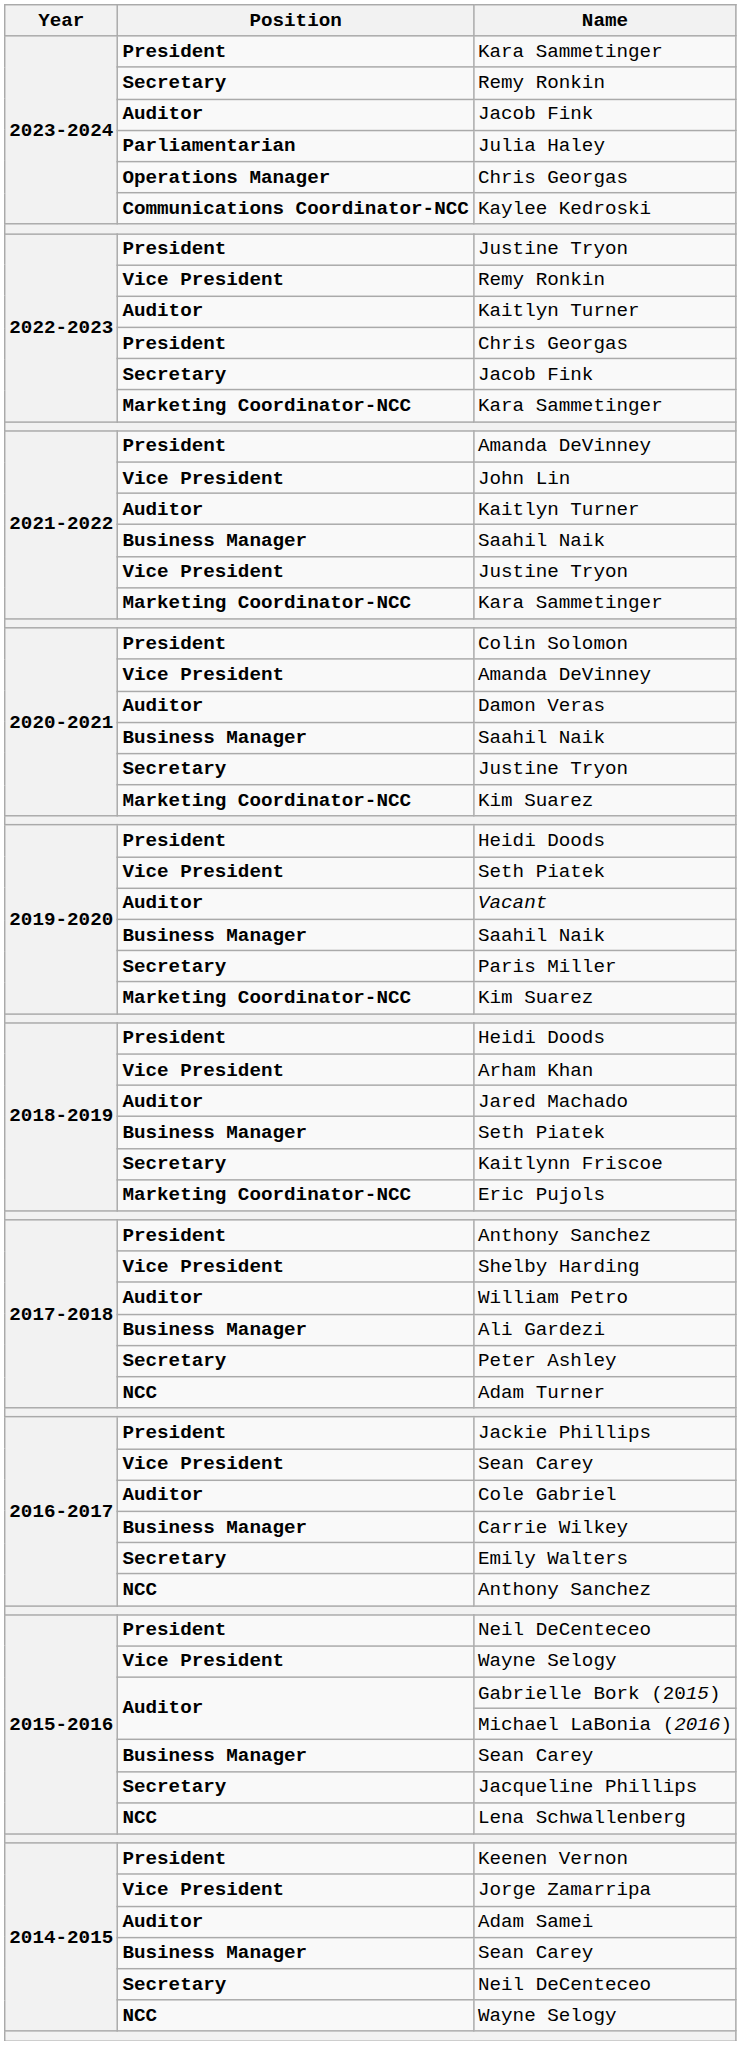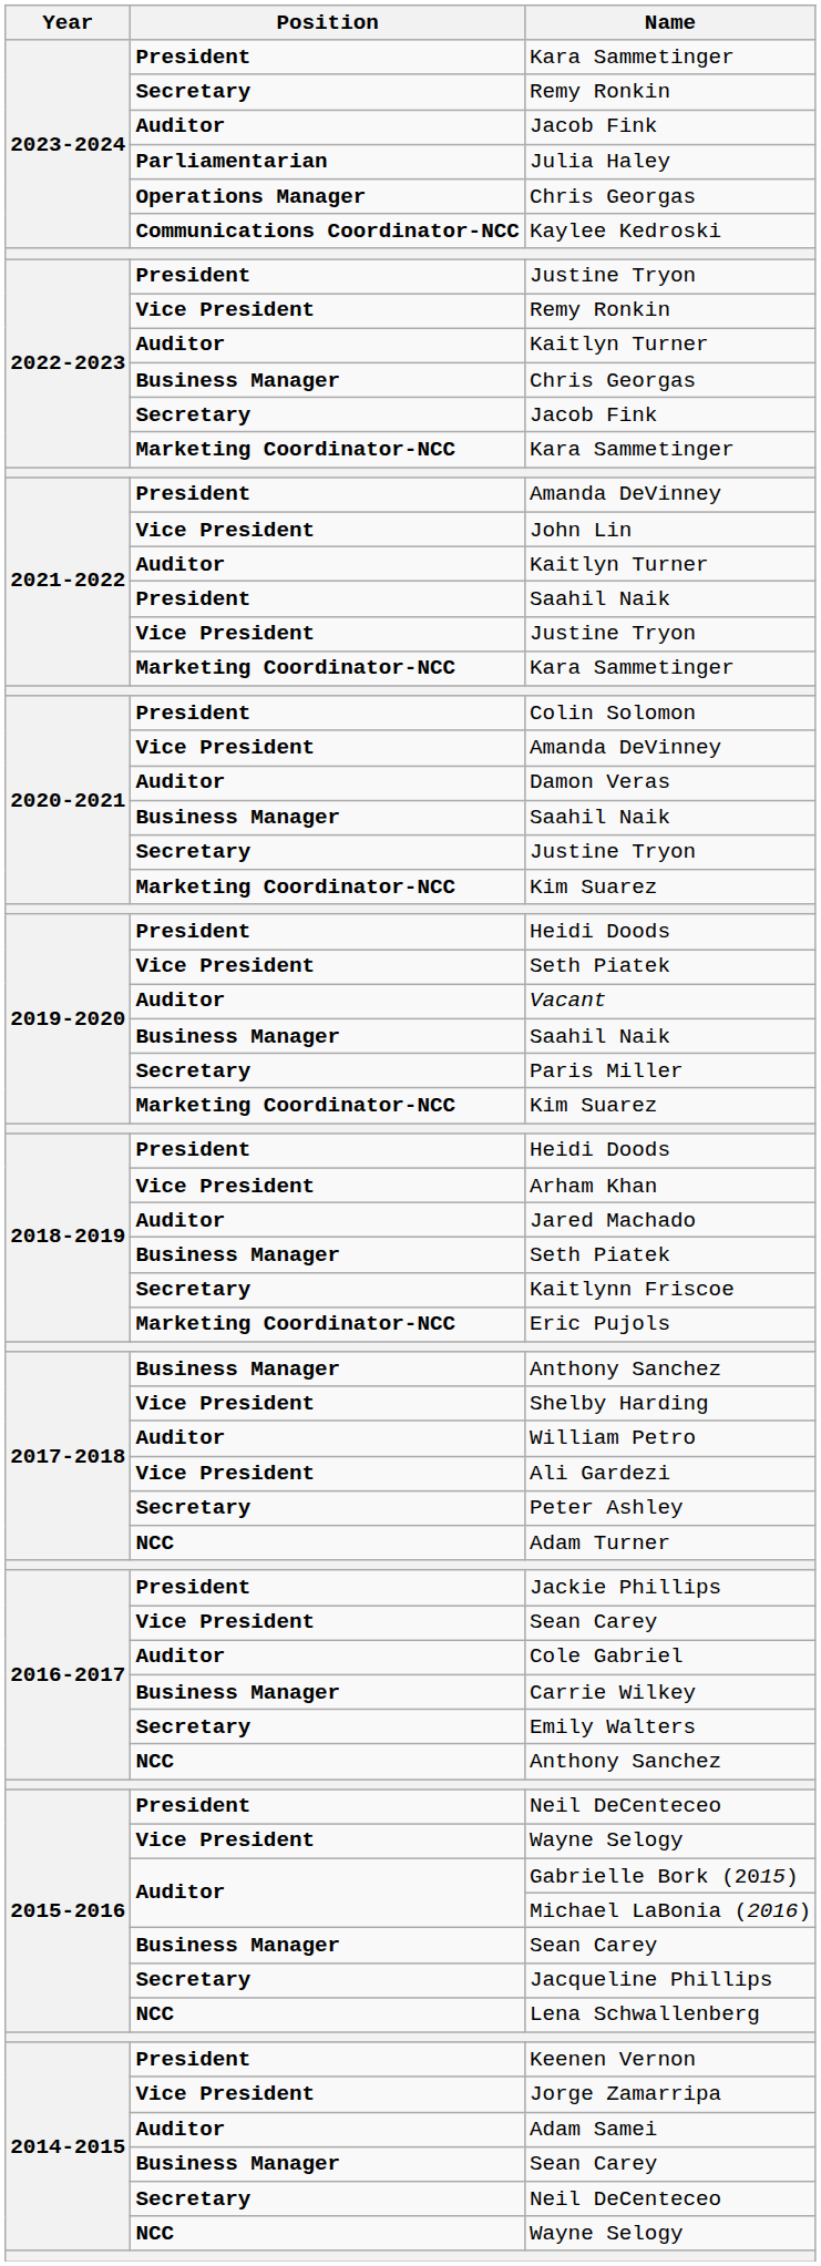2022-2023 / Chris Georgas | Position: President -> Business Manager
2021-2022 / Saahil Naik | Position: Business Manager -> President
2017-2018 / Anthony Sanchez | Position: President -> Business Manager
Ali Gardezi | Position: Business Manager -> Vice President
